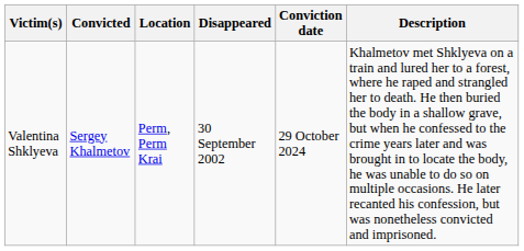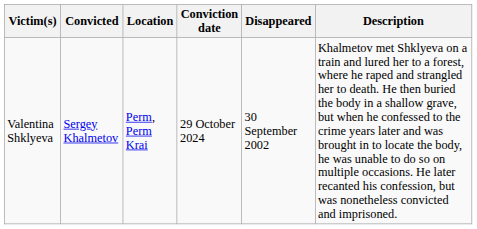columns swapped: Disappeared <-> Conviction date
